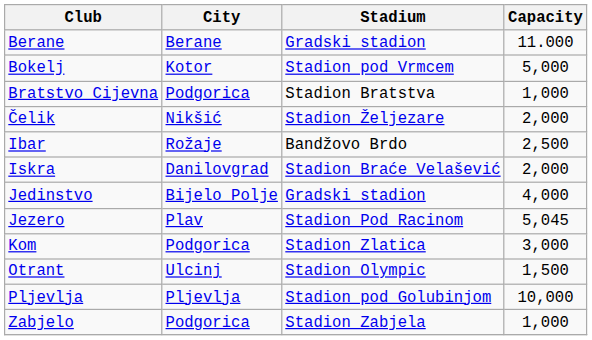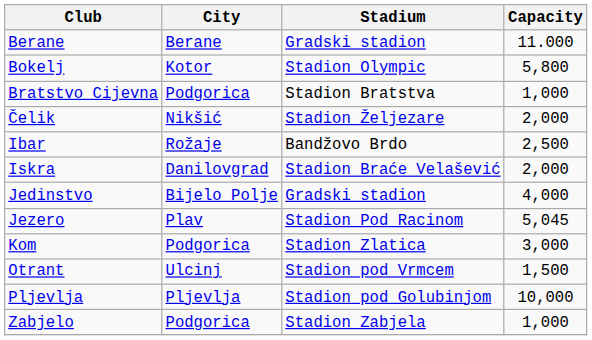Bokelj | Stadium: Stadion pod Vrmcem -> Stadion Olympic
Bokelj | Capacity: 5,000 -> 5,800
Otrant | Stadium: Stadion Olympic -> Stadion pod Vrmcem
